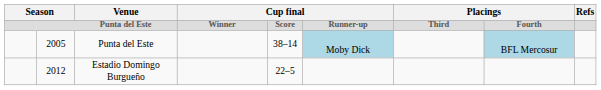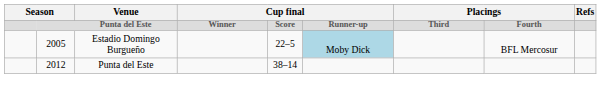2005 | Venue: Punta del Este -> Estadio Domingo Burgueño
2005 | column 5: 38–14 -> 22–5
2005 | column 8: lightblue background -> no background
2012 | Venue: Estadio Domingo Burgueño -> Punta del Este
2012 | column 5: 22–5 -> 38–14
